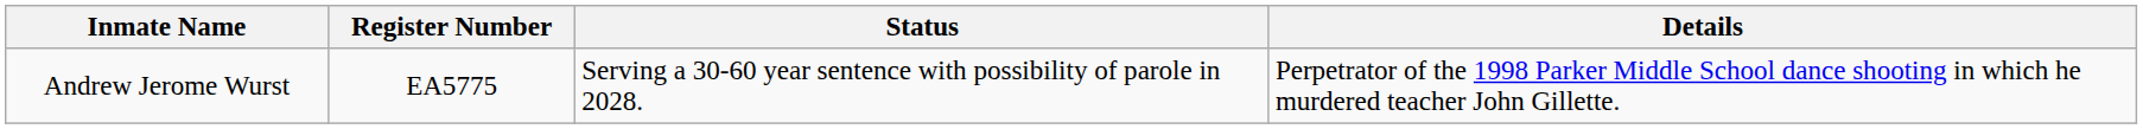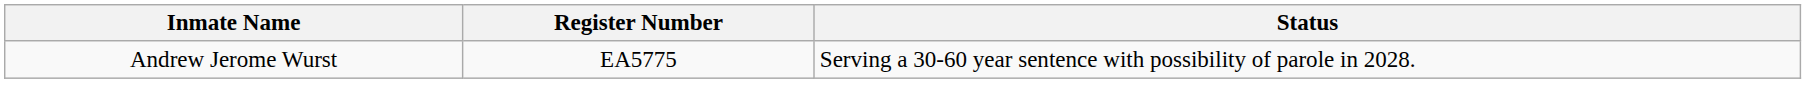- column: Details | Perpetrator of the 1998 Parker Middle School dance shooting in which he murdered teacher John Gillette.
